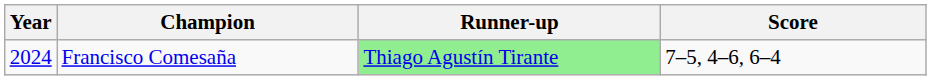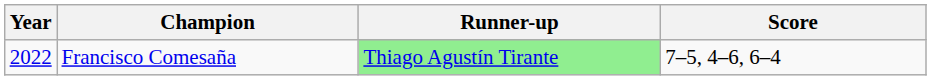Francisco Comesaña | Year: 2024 -> 2022
